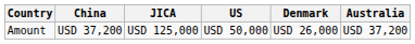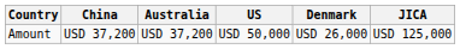columns swapped: Australia <-> JICA
